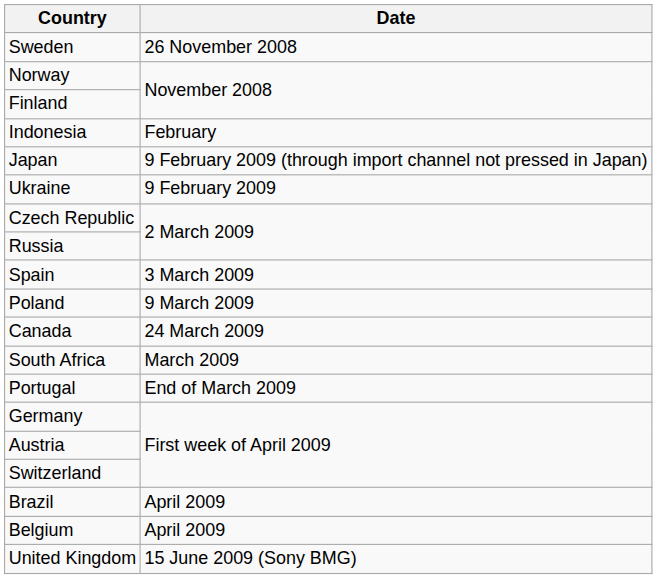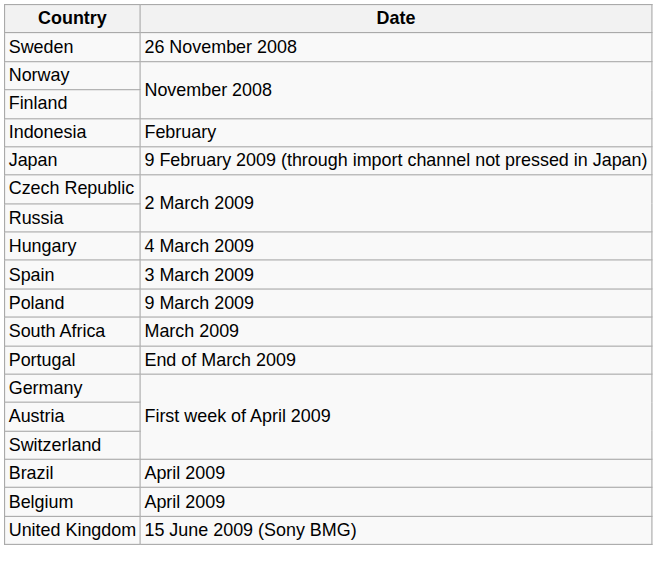- row: Ukraine | 9 February 2009
+ row: Hungary | 4 March 2009
- row: Canada | 24 March 2009
